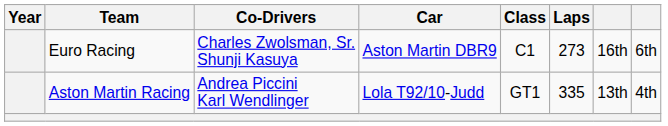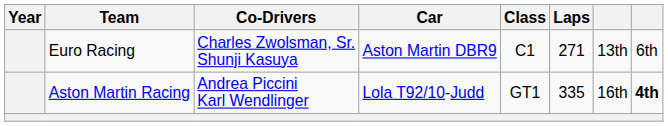Euro Racing | Laps: 273 -> 271
Euro Racing | column 7: 16th -> 13th
Aston Martin Racing | column 7: 13th -> 16th
Aston Martin Racing | column 8: normal -> bold
